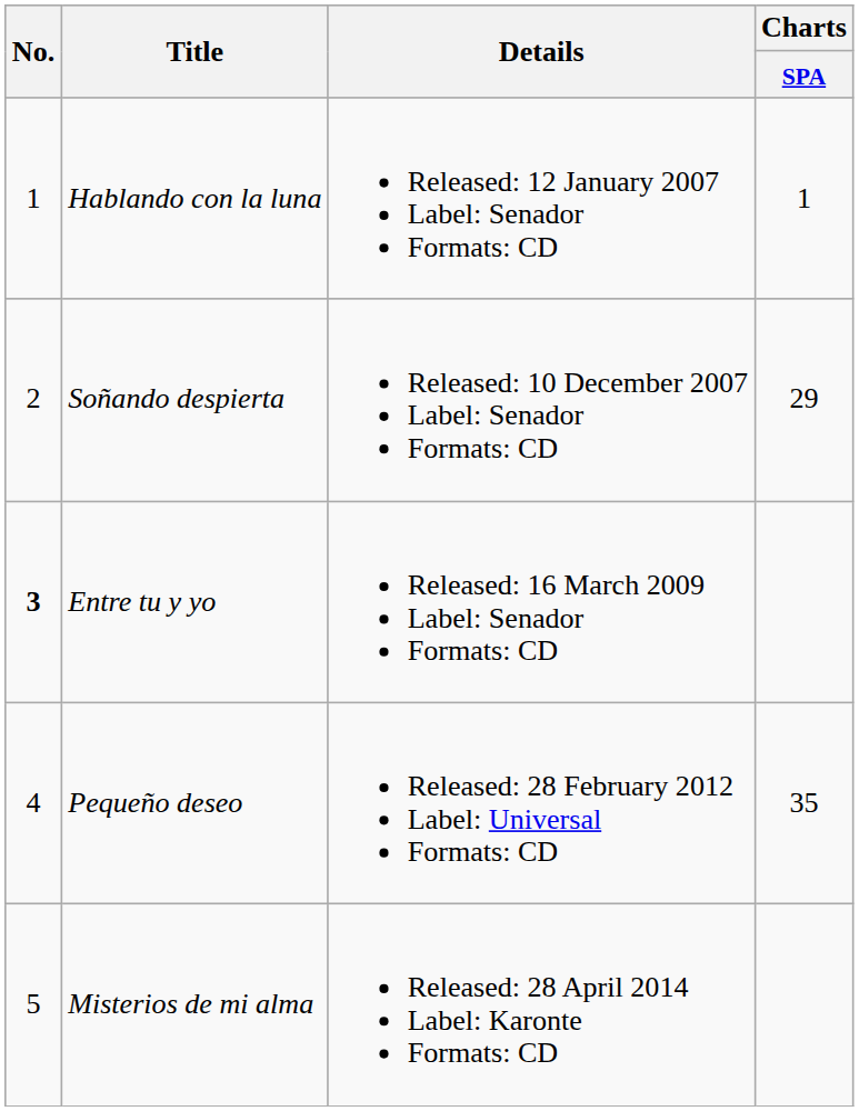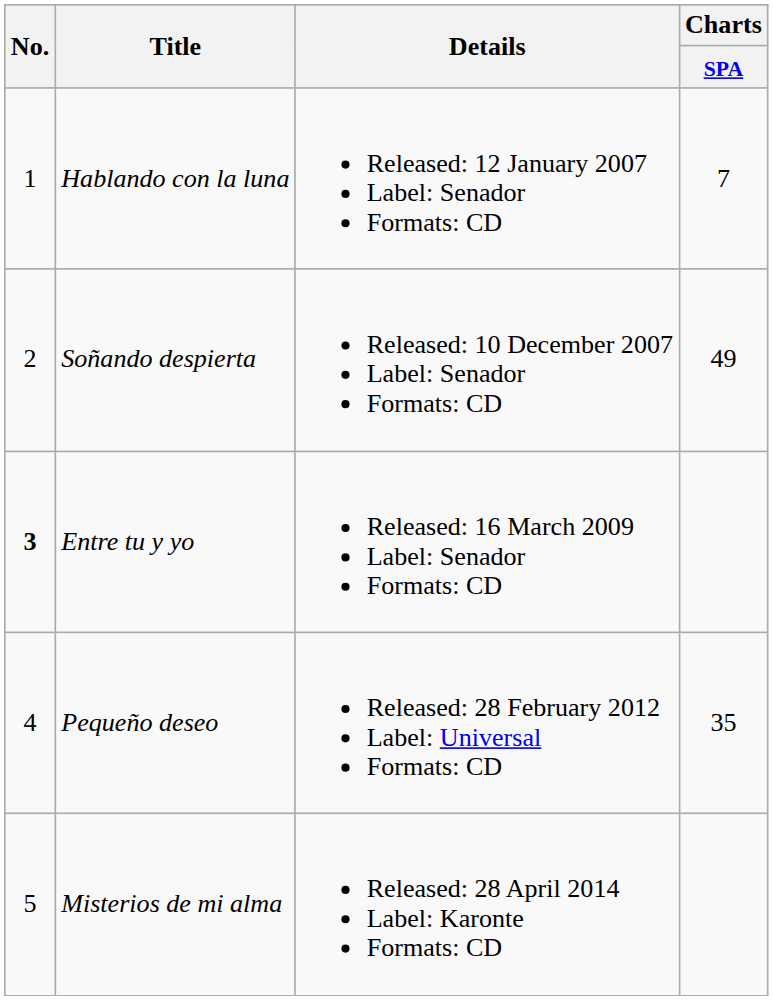Hablando con la luna | Charts / SPA: 1 -> 7
Soñando despierta | Charts / SPA: 29 -> 49
